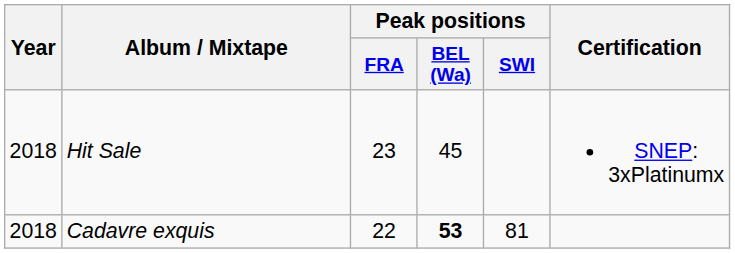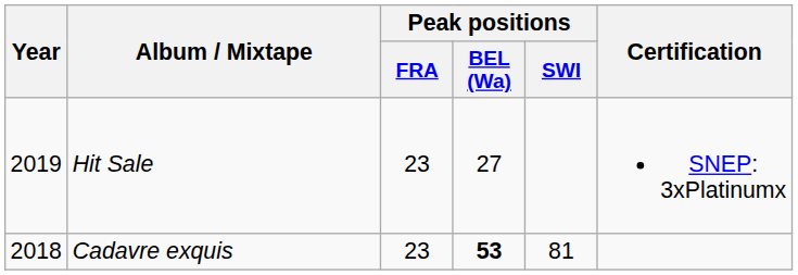Hit Sale | Year: 2018 -> 2019
Hit Sale | Peak positions / BEL (Wa): 45 -> 27
Cadavre exquis | Peak positions / FRA: 22 -> 23
